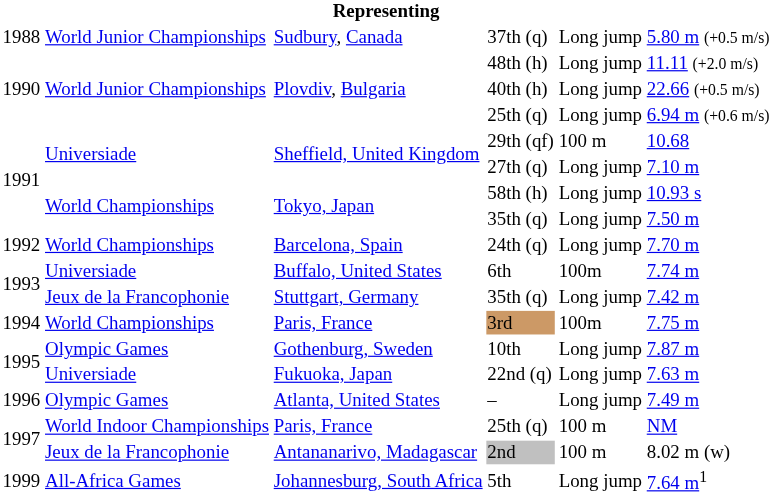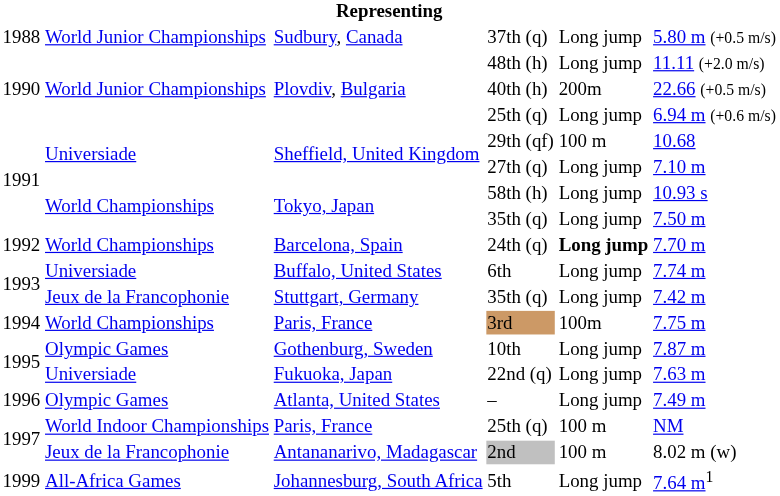40th (h) | column 5: Long jump -> 200m
24th (q) | column 5: normal -> bold
6th | column 5: 100m -> Long jump
